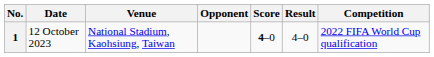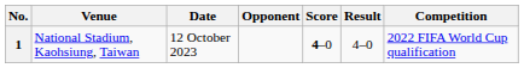columns swapped: Date <-> Venue
